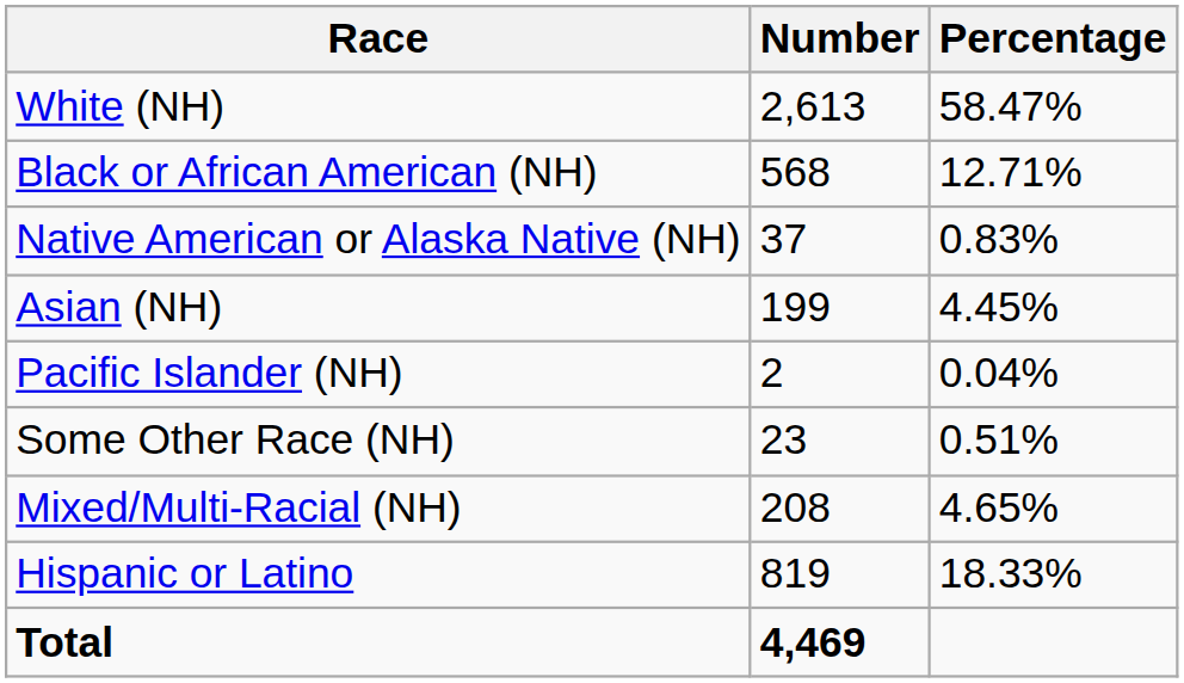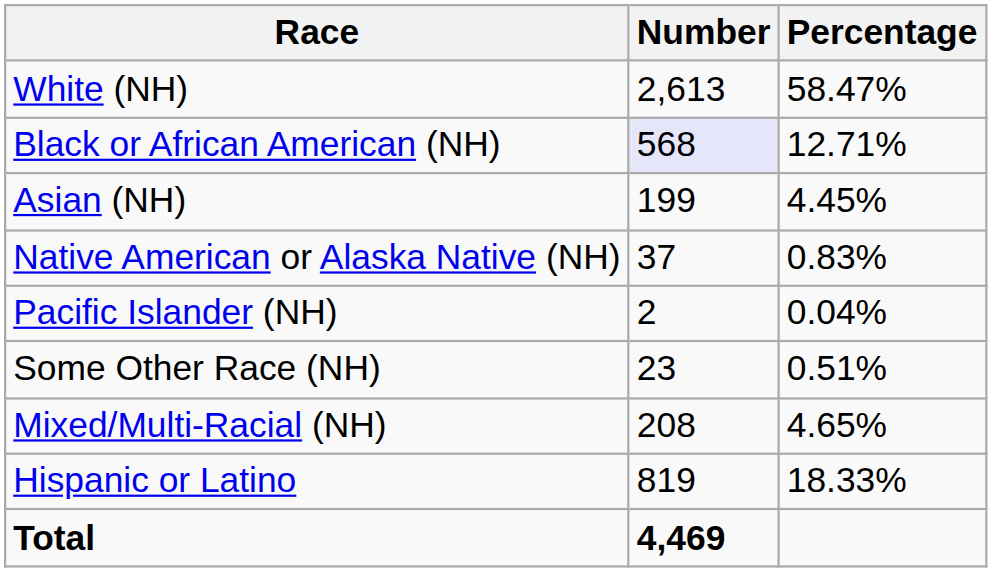Black or African American (NH) | Number: no background -> lavender background
rows swapped: Native American or Alaska Native (NH) <-> Asian (NH)
